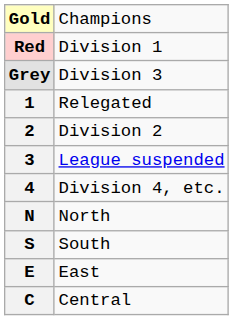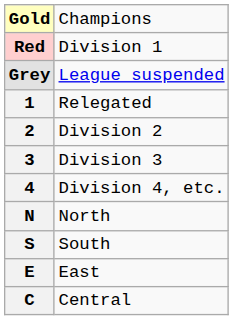Grey | column 2: Division 3 -> League suspended
3 | column 2: League suspended -> Division 3
